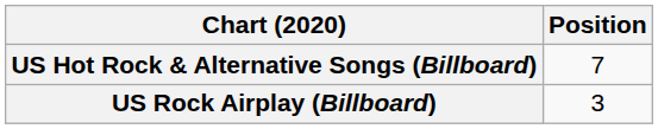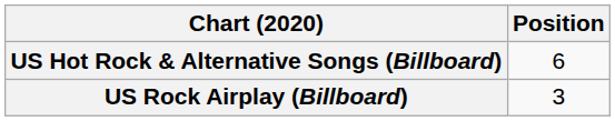US Hot Rock & Alternative Songs (Billboard) | Position: 7 -> 6
